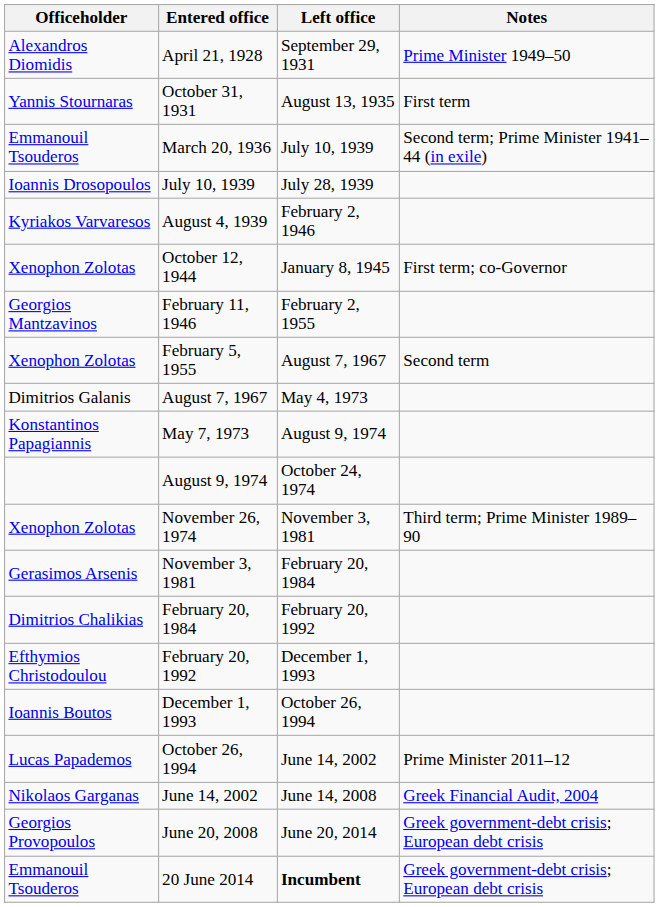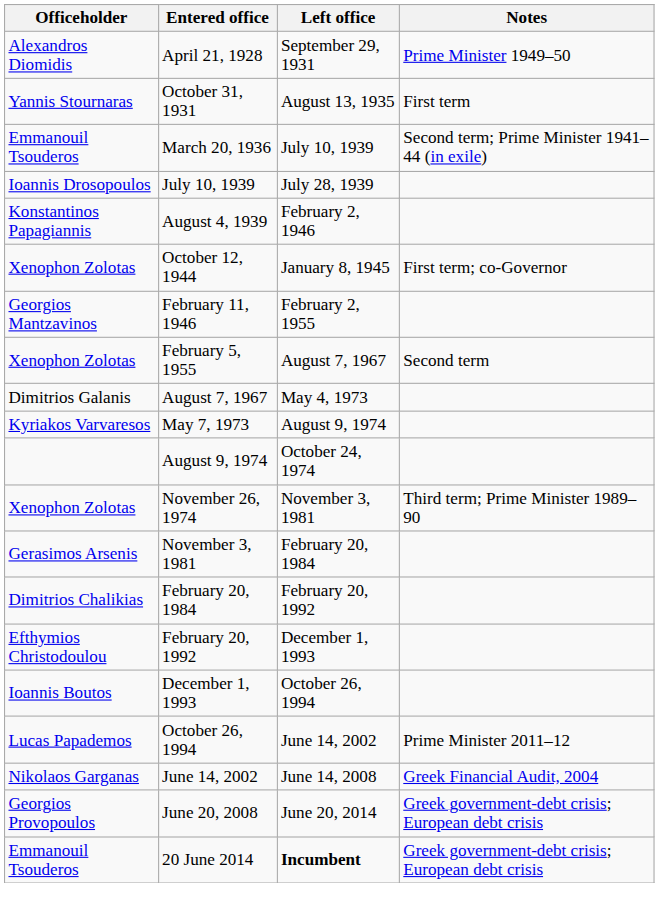August 4, 1939 | Officeholder: Kyriakos Varvaresos -> Konstantinos Papagiannis
May 7, 1973 | Officeholder: Konstantinos Papagiannis -> Kyriakos Varvaresos
